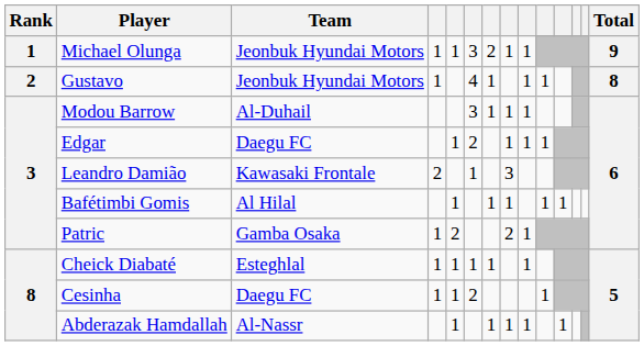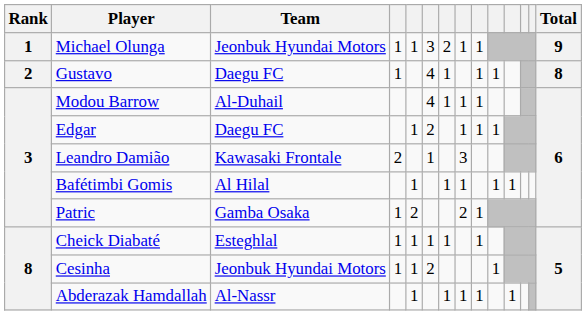Gustavo | Team: Jeonbuk Hyundai Motors -> Daegu FC
Modou Barrow | column 6: 3 -> 4
Cesinha | Team: Daegu FC -> Jeonbuk Hyundai Motors
